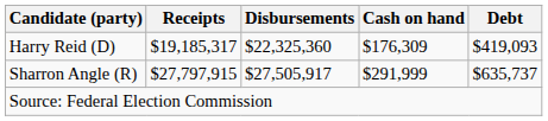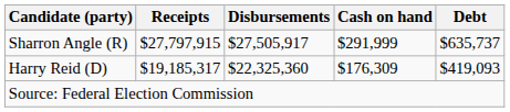rows swapped: Sharron Angle (R) <-> Harry Reid (D)
